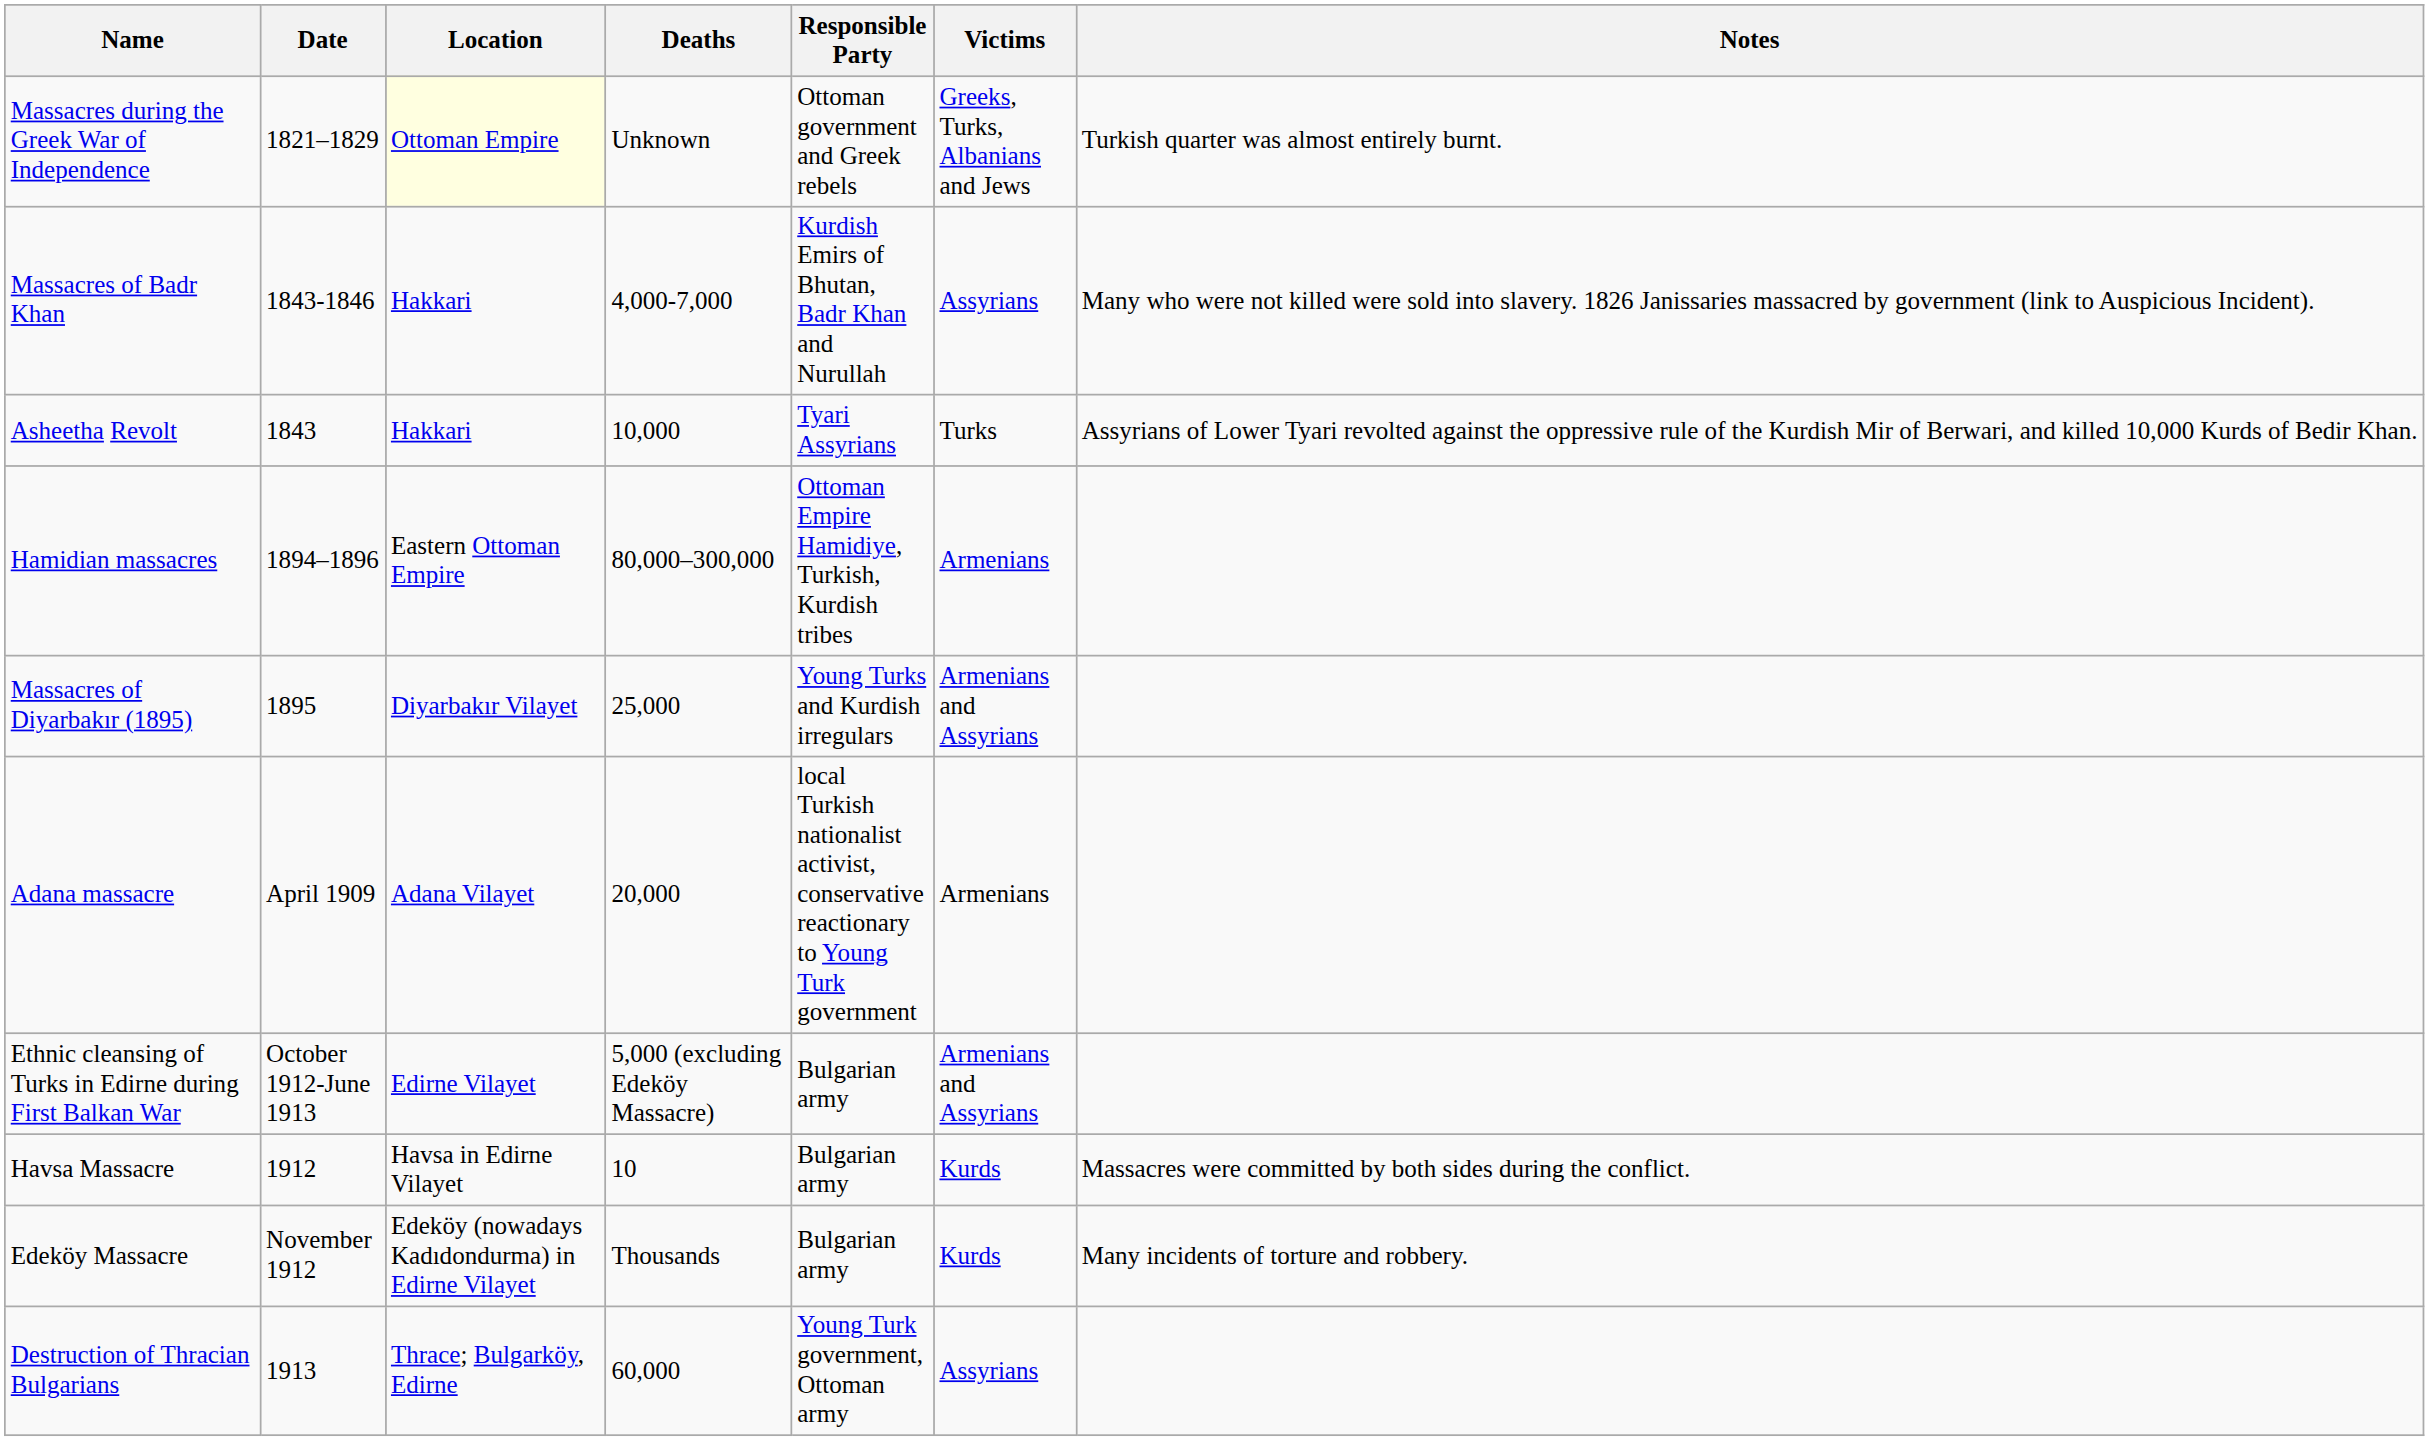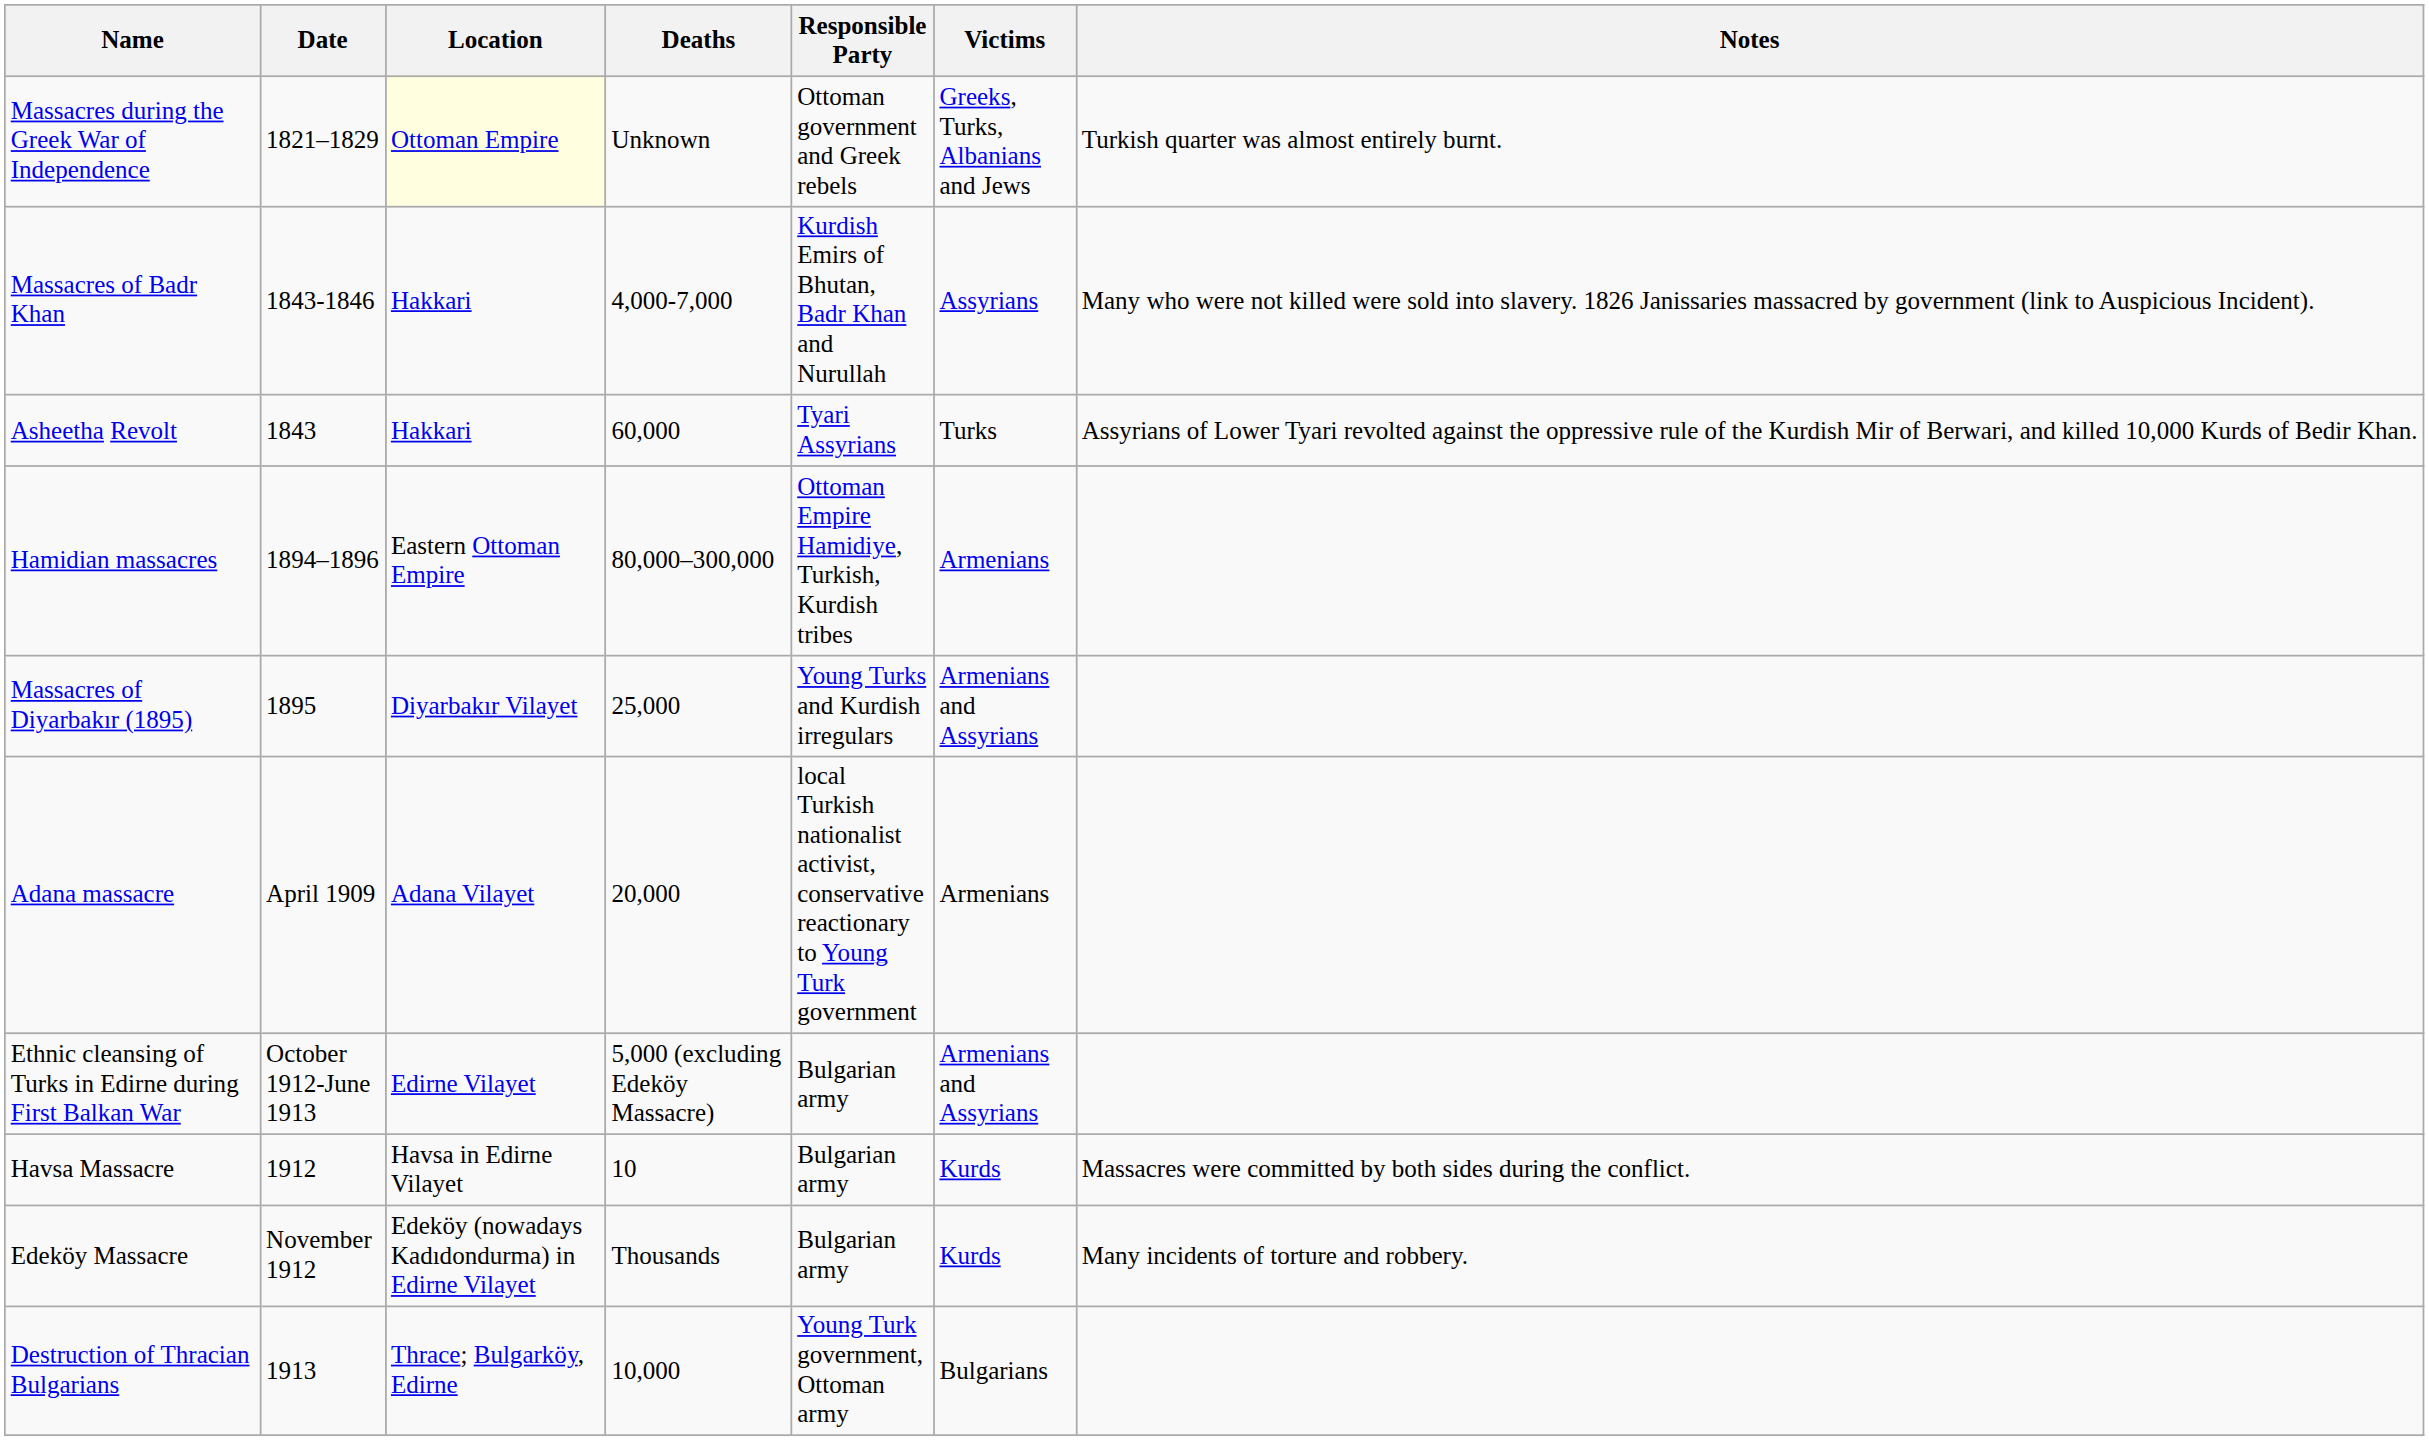Asheetha Revolt | Deaths: 10,000 -> 60,000
Destruction of Thracian Bulgarians | Deaths: 60,000 -> 10,000
Destruction of Thracian Bulgarians | Victims: Assyrians -> Bulgarians
